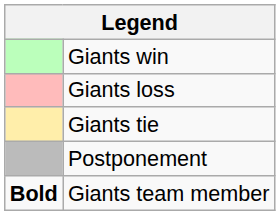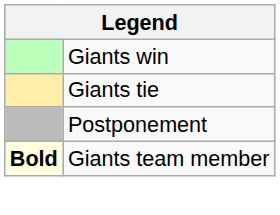- row: Giants loss
Giants team member | column 1: no background -> lightyellow background
